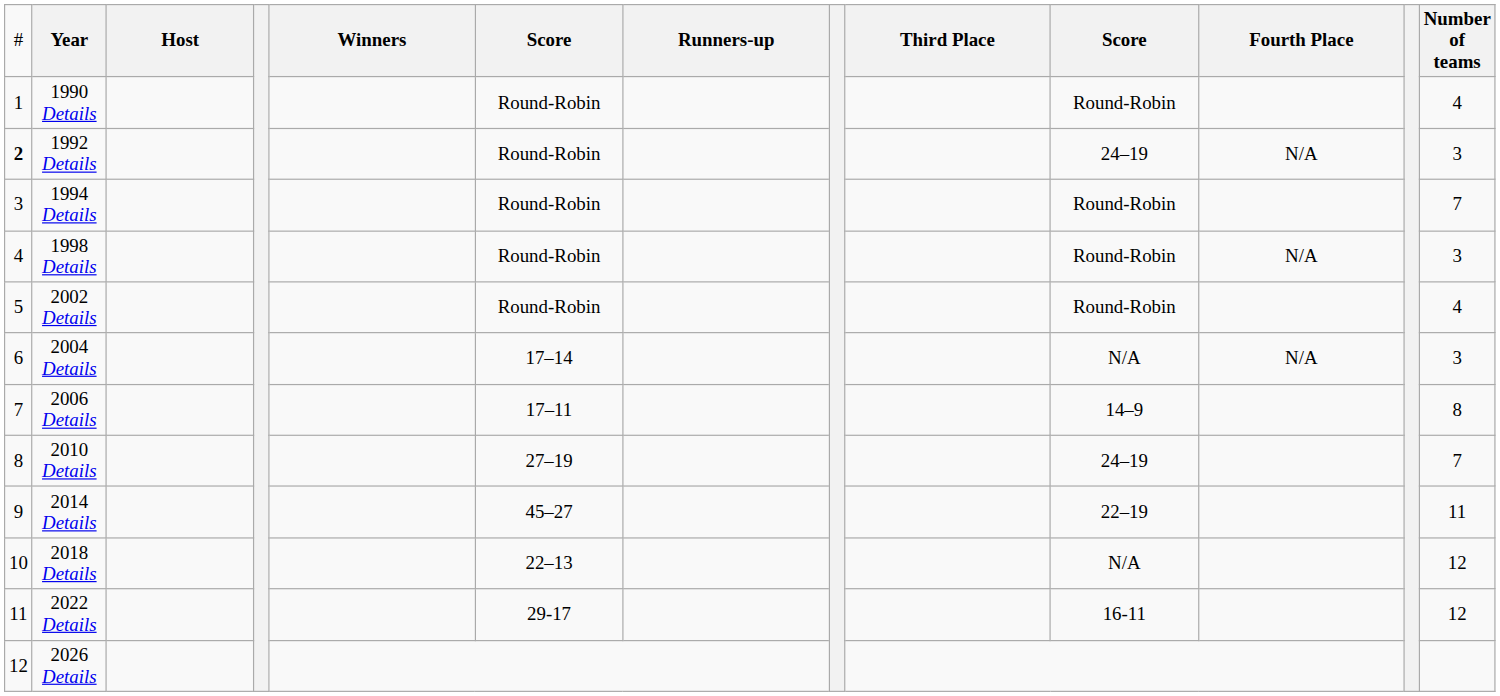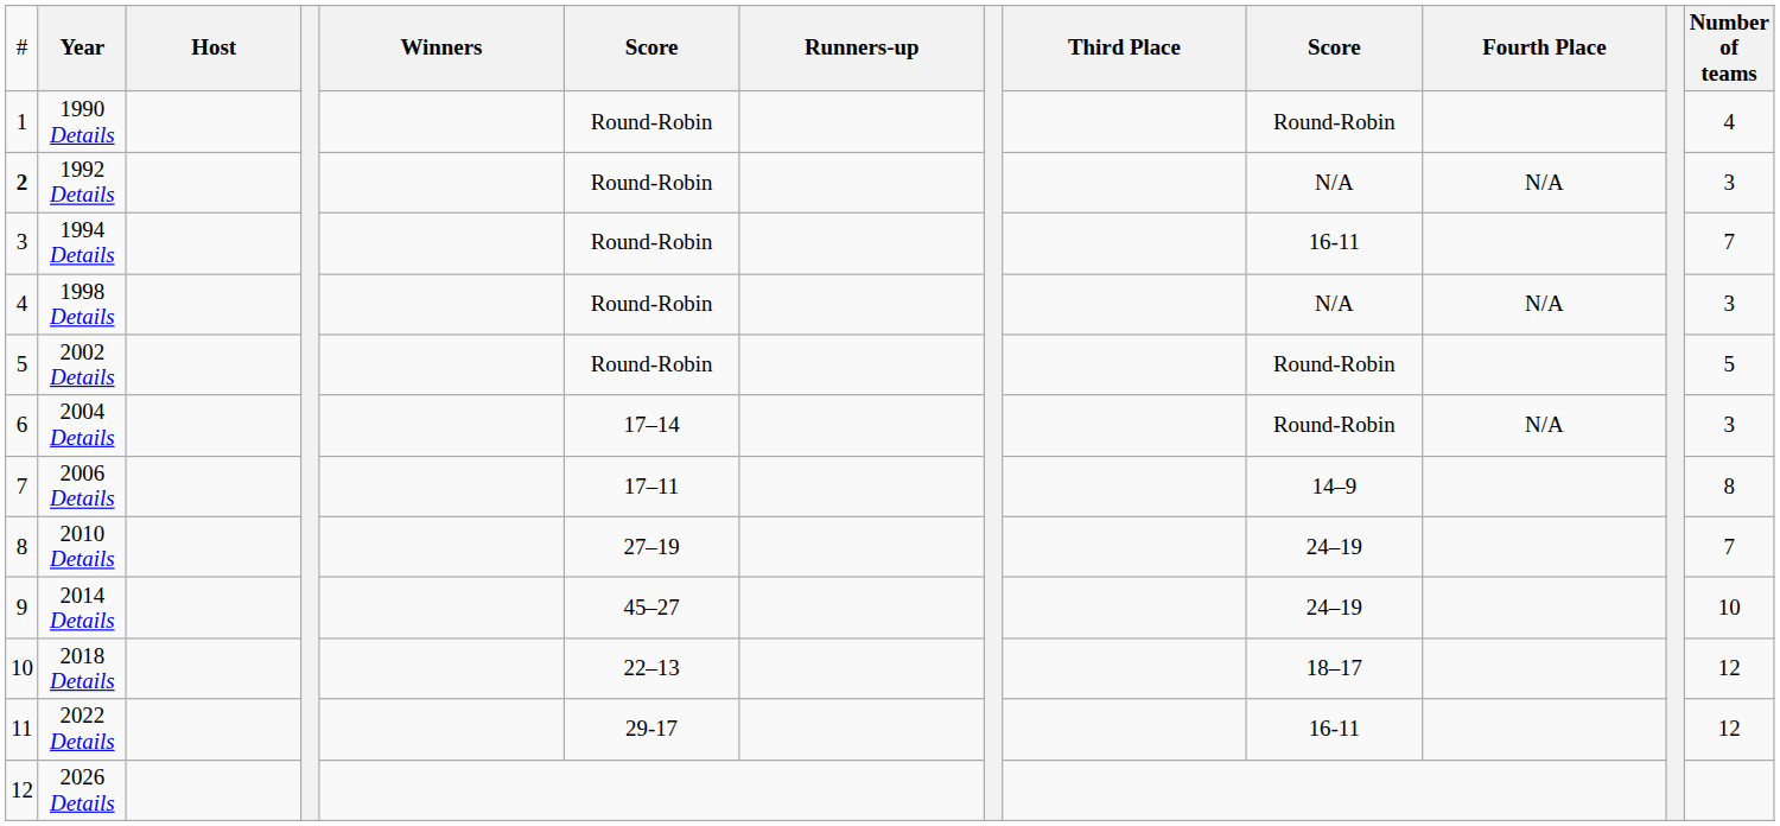1992 Details | column 10: 24–19 -> N/A
1994 Details | column 10: Round-Robin -> 16-11
1998 Details | column 10: Round-Robin -> N/A
2002 Details | column 13: 4 -> 5
2004 Details | column 10: N/A -> Round-Robin
2014 Details | column 10: 22–19 -> 24–19
2014 Details | column 13: 11 -> 10
2018 Details | column 10: N/A -> 18–17
